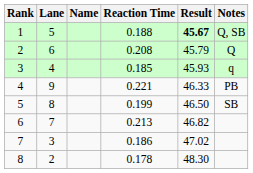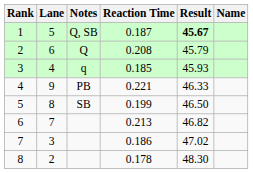columns swapped: Name <-> Notes
1 | Reaction Time: 0.188 -> 0.187
